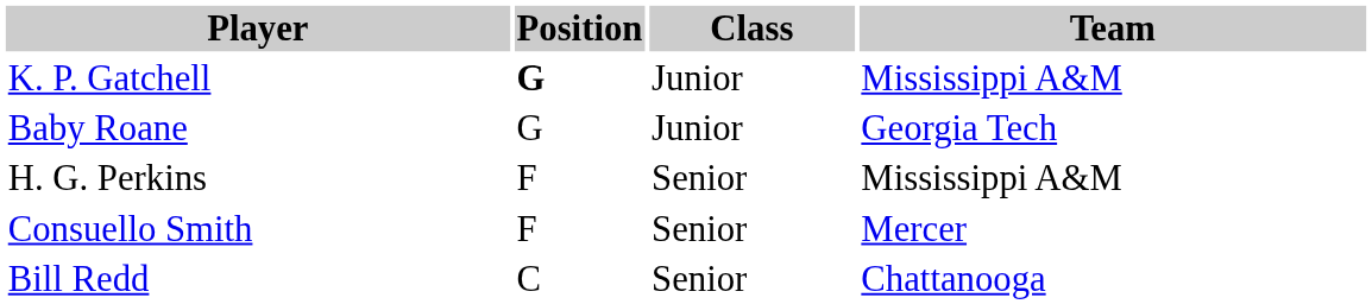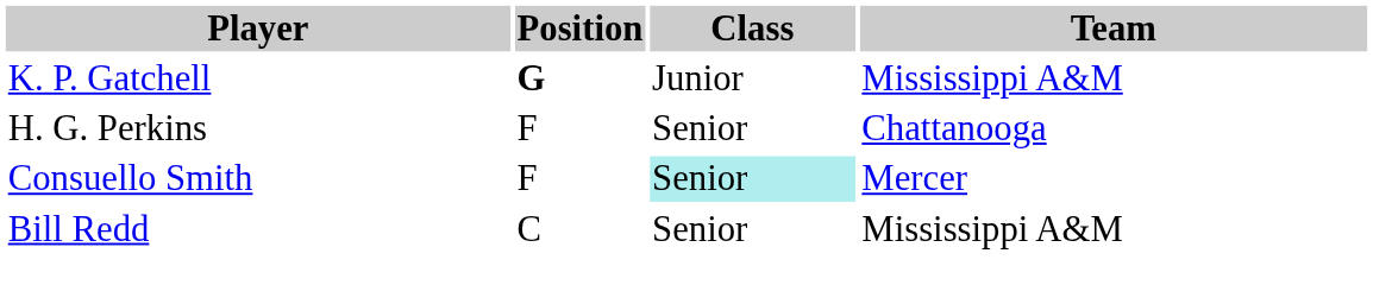- row: Baby Roane | G | Junior | Georgia Tech
H. G. Perkins | Team: Mississippi A&M -> Chattanooga
Consuello Smith | Class: no background -> paleturquoise background
Bill Redd | Team: Chattanooga -> Mississippi A&M
